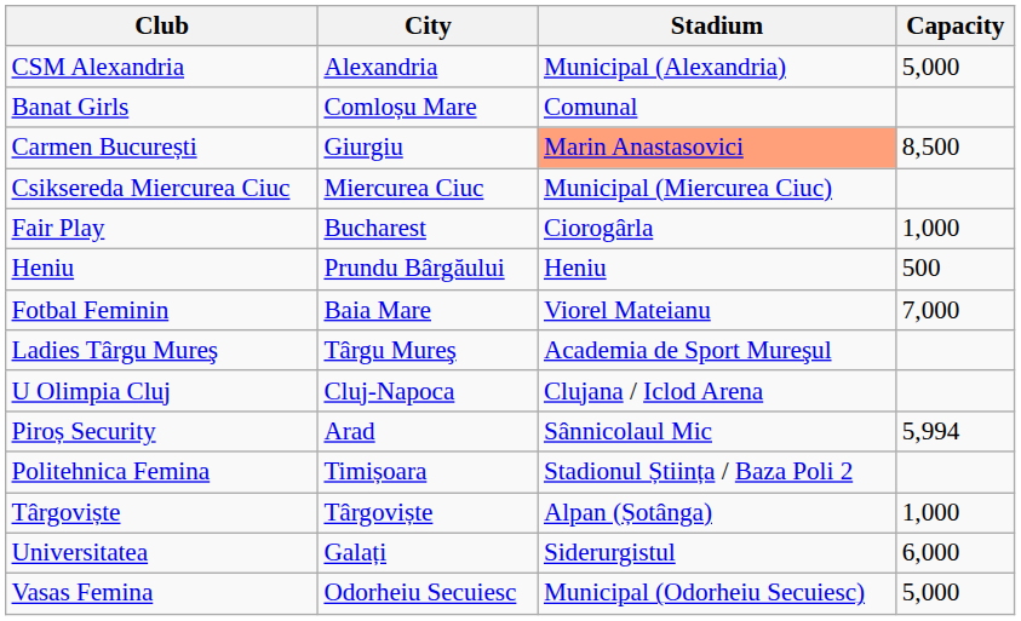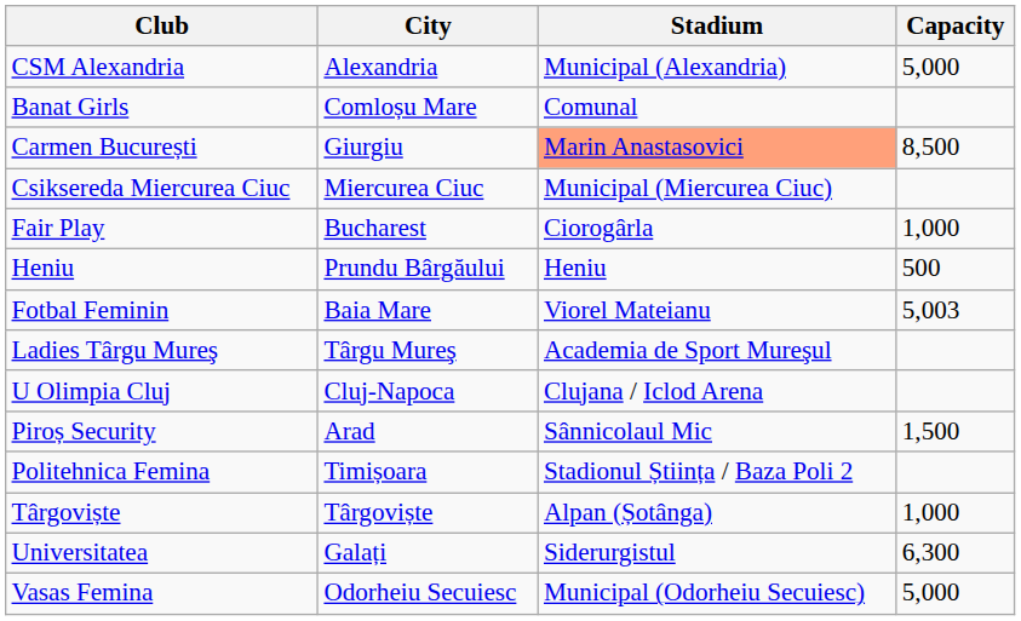Fotbal Feminin | Capacity: 7,000 -> 5,003
Piroș Security | Capacity: 5,994 -> 1,500
Universitatea | Capacity: 6,000 -> 6,300
